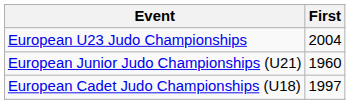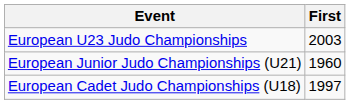European U23 Judo Championships | First: 2004 -> 2003
